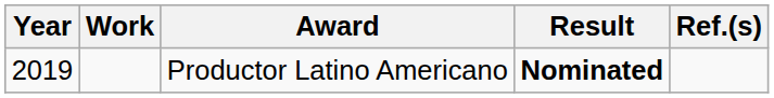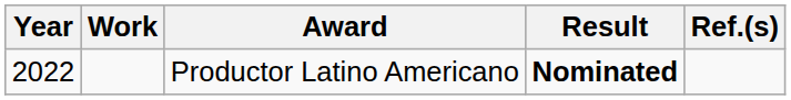Productor Latino Americano | Year: 2019 -> 2022
